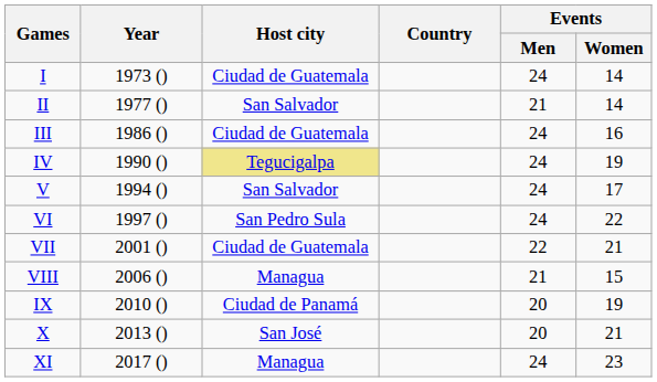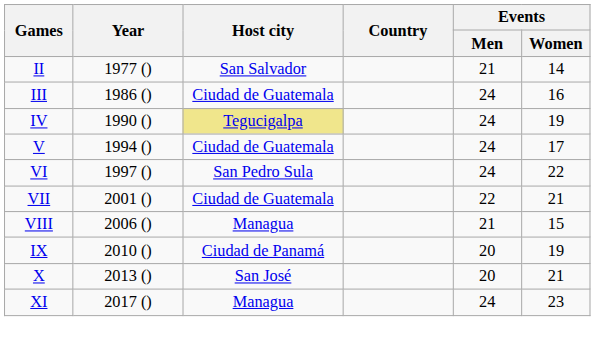- row: I | 1973 () | Ciudad de Guatemala | 24 | 14
V | Host city: San Salvador -> Ciudad de Guatemala
